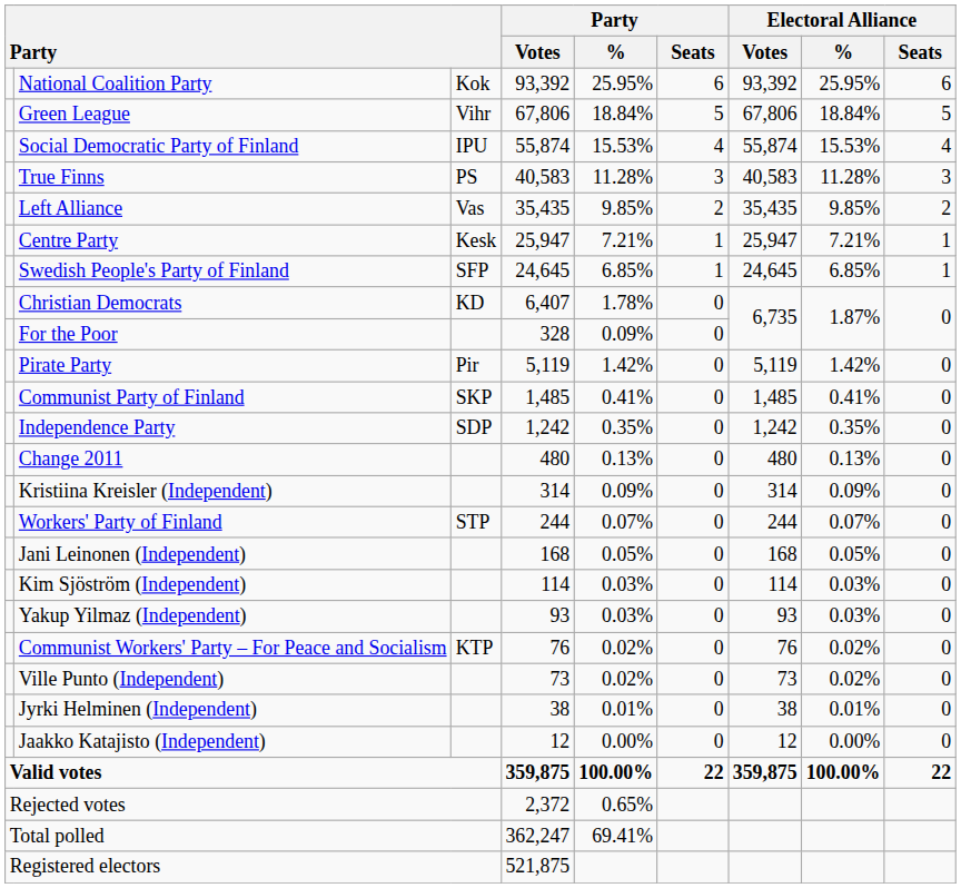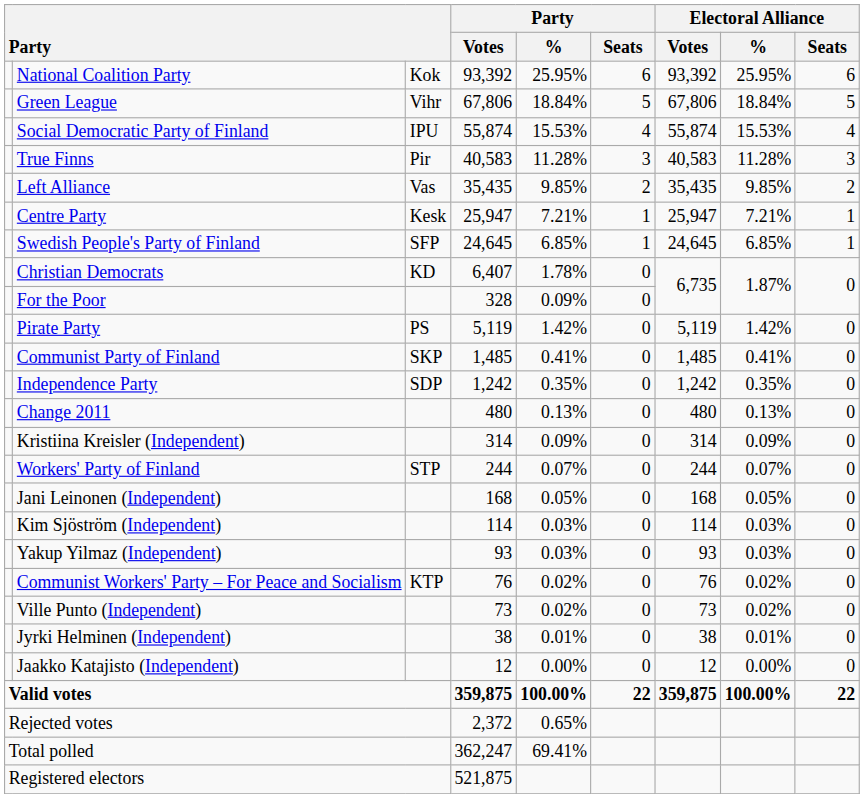True Finns | column 3: PS -> Pir
Pirate Party | column 3: Pir -> PS
